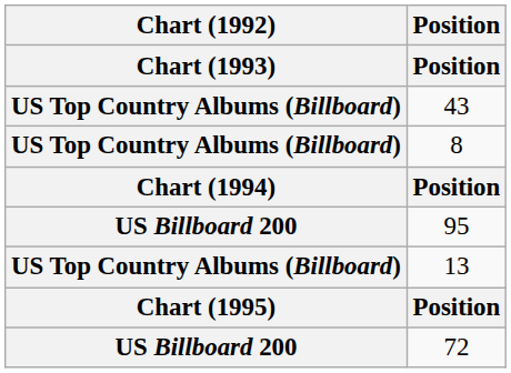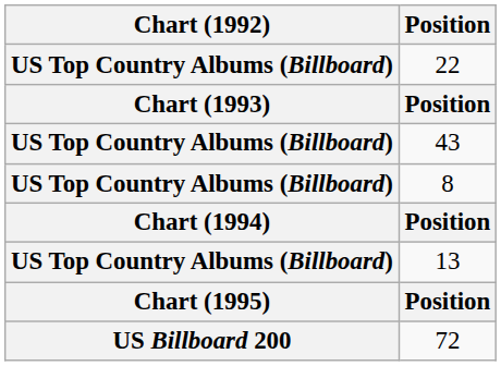+ row: US Top Country Albums (Billboard) | 22
- row: US Billboard 200 | 95
